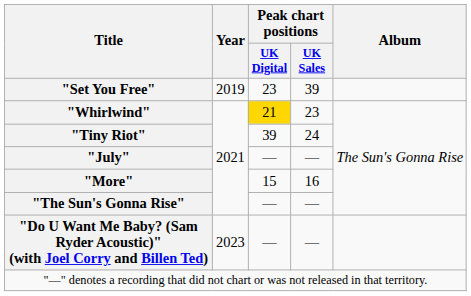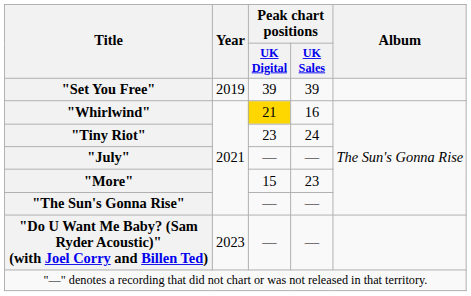"Set You Free" | Peak chart positions / UK Digital: 23 -> 39
"Whirlwind" | Peak chart positions / UK Sales: 23 -> 16
"Tiny Riot" | Peak chart positions / UK Digital: 39 -> 23
"More" | Peak chart positions / UK Sales: 16 -> 23
